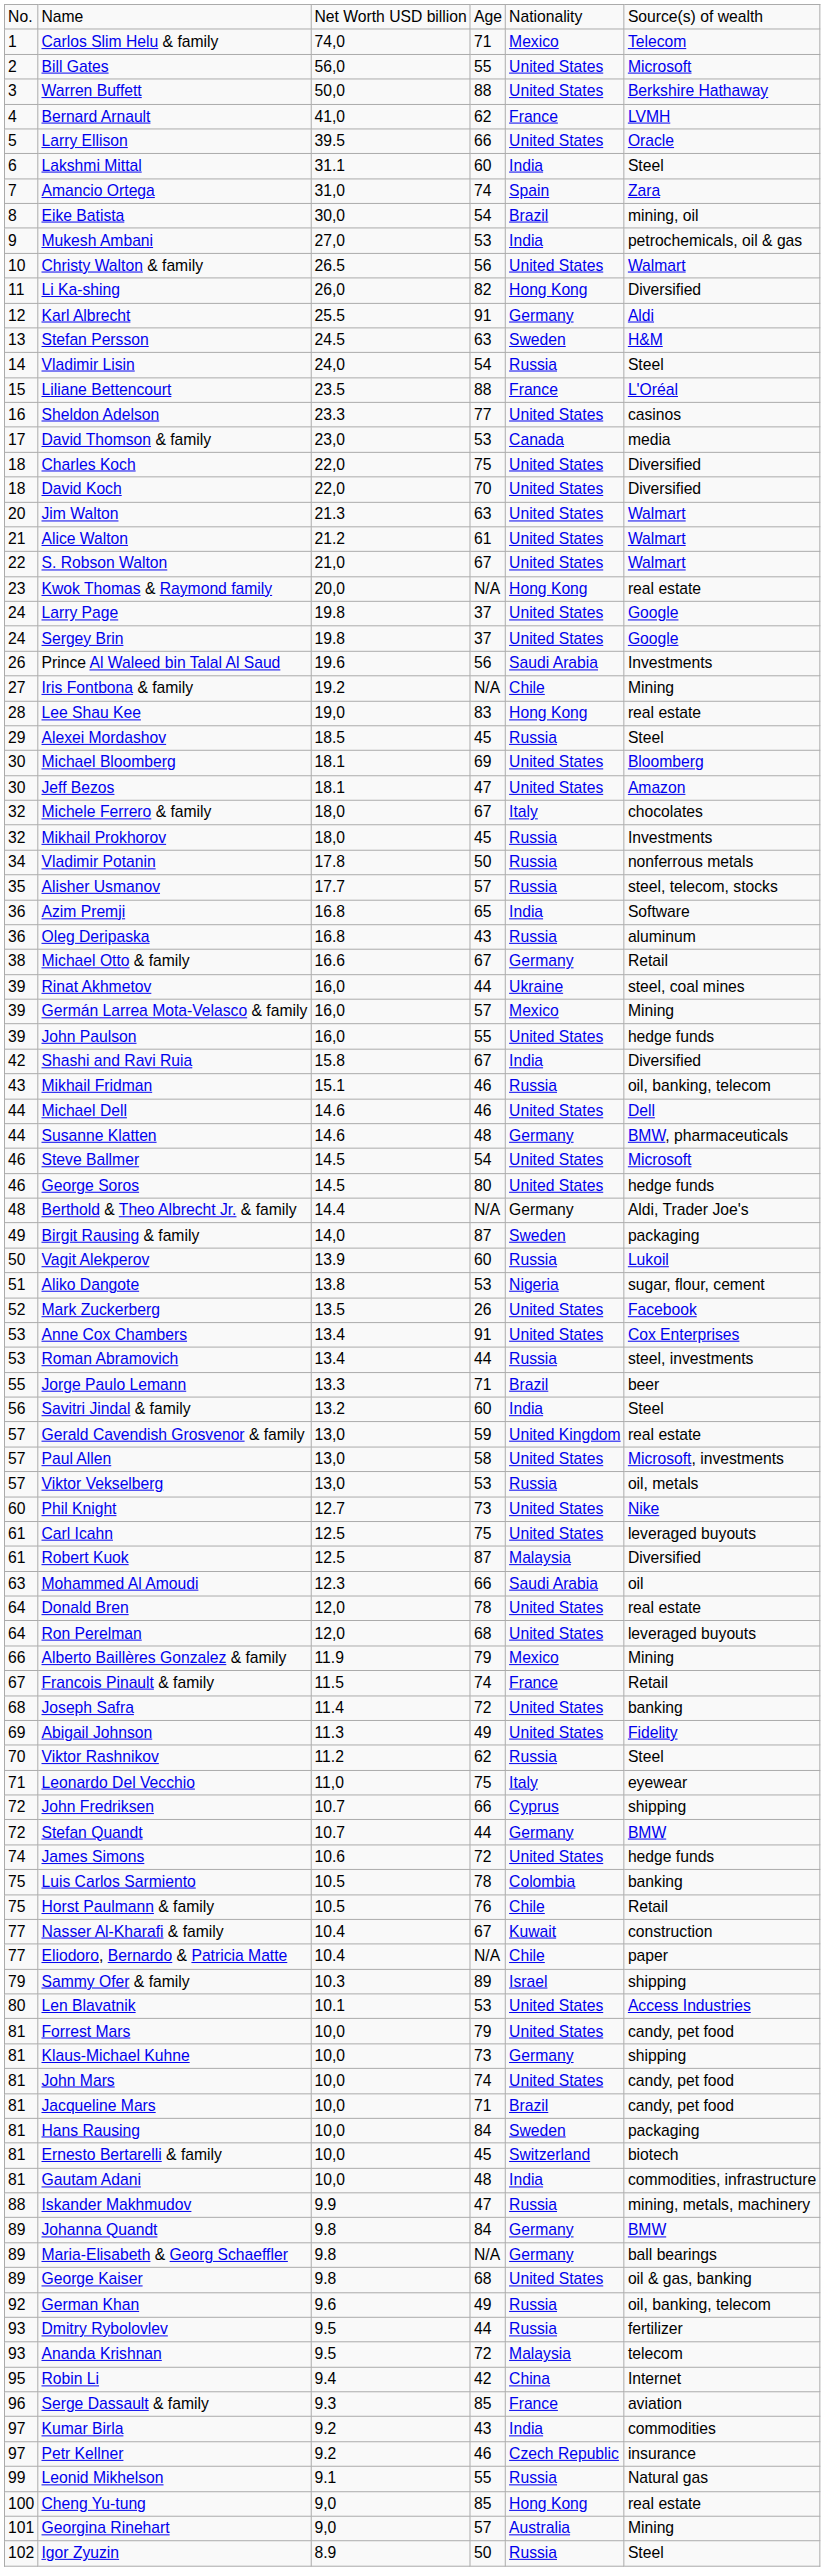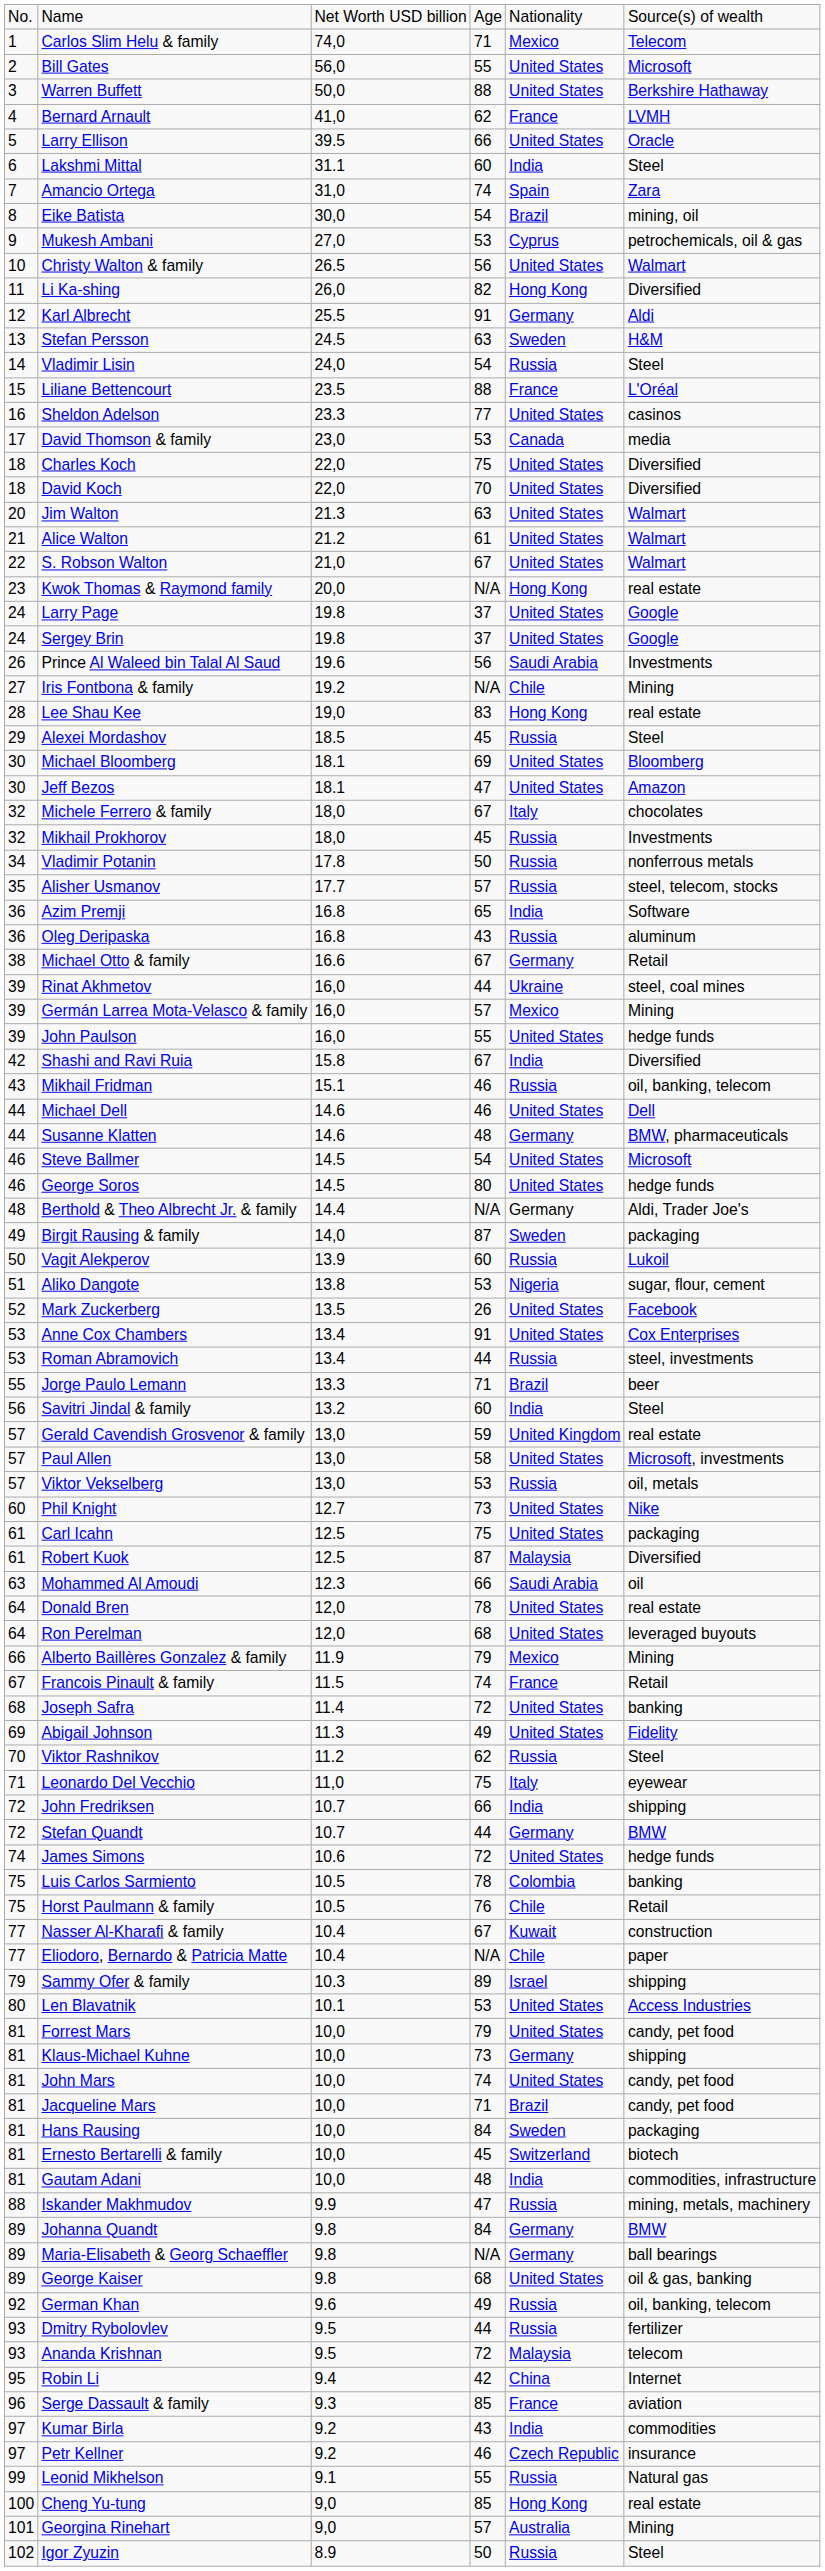Mukesh Ambani | column 5: India -> Cyprus
Carl Icahn | column 6: leveraged buyouts -> packaging
John Fredriksen | column 5: Cyprus -> India
